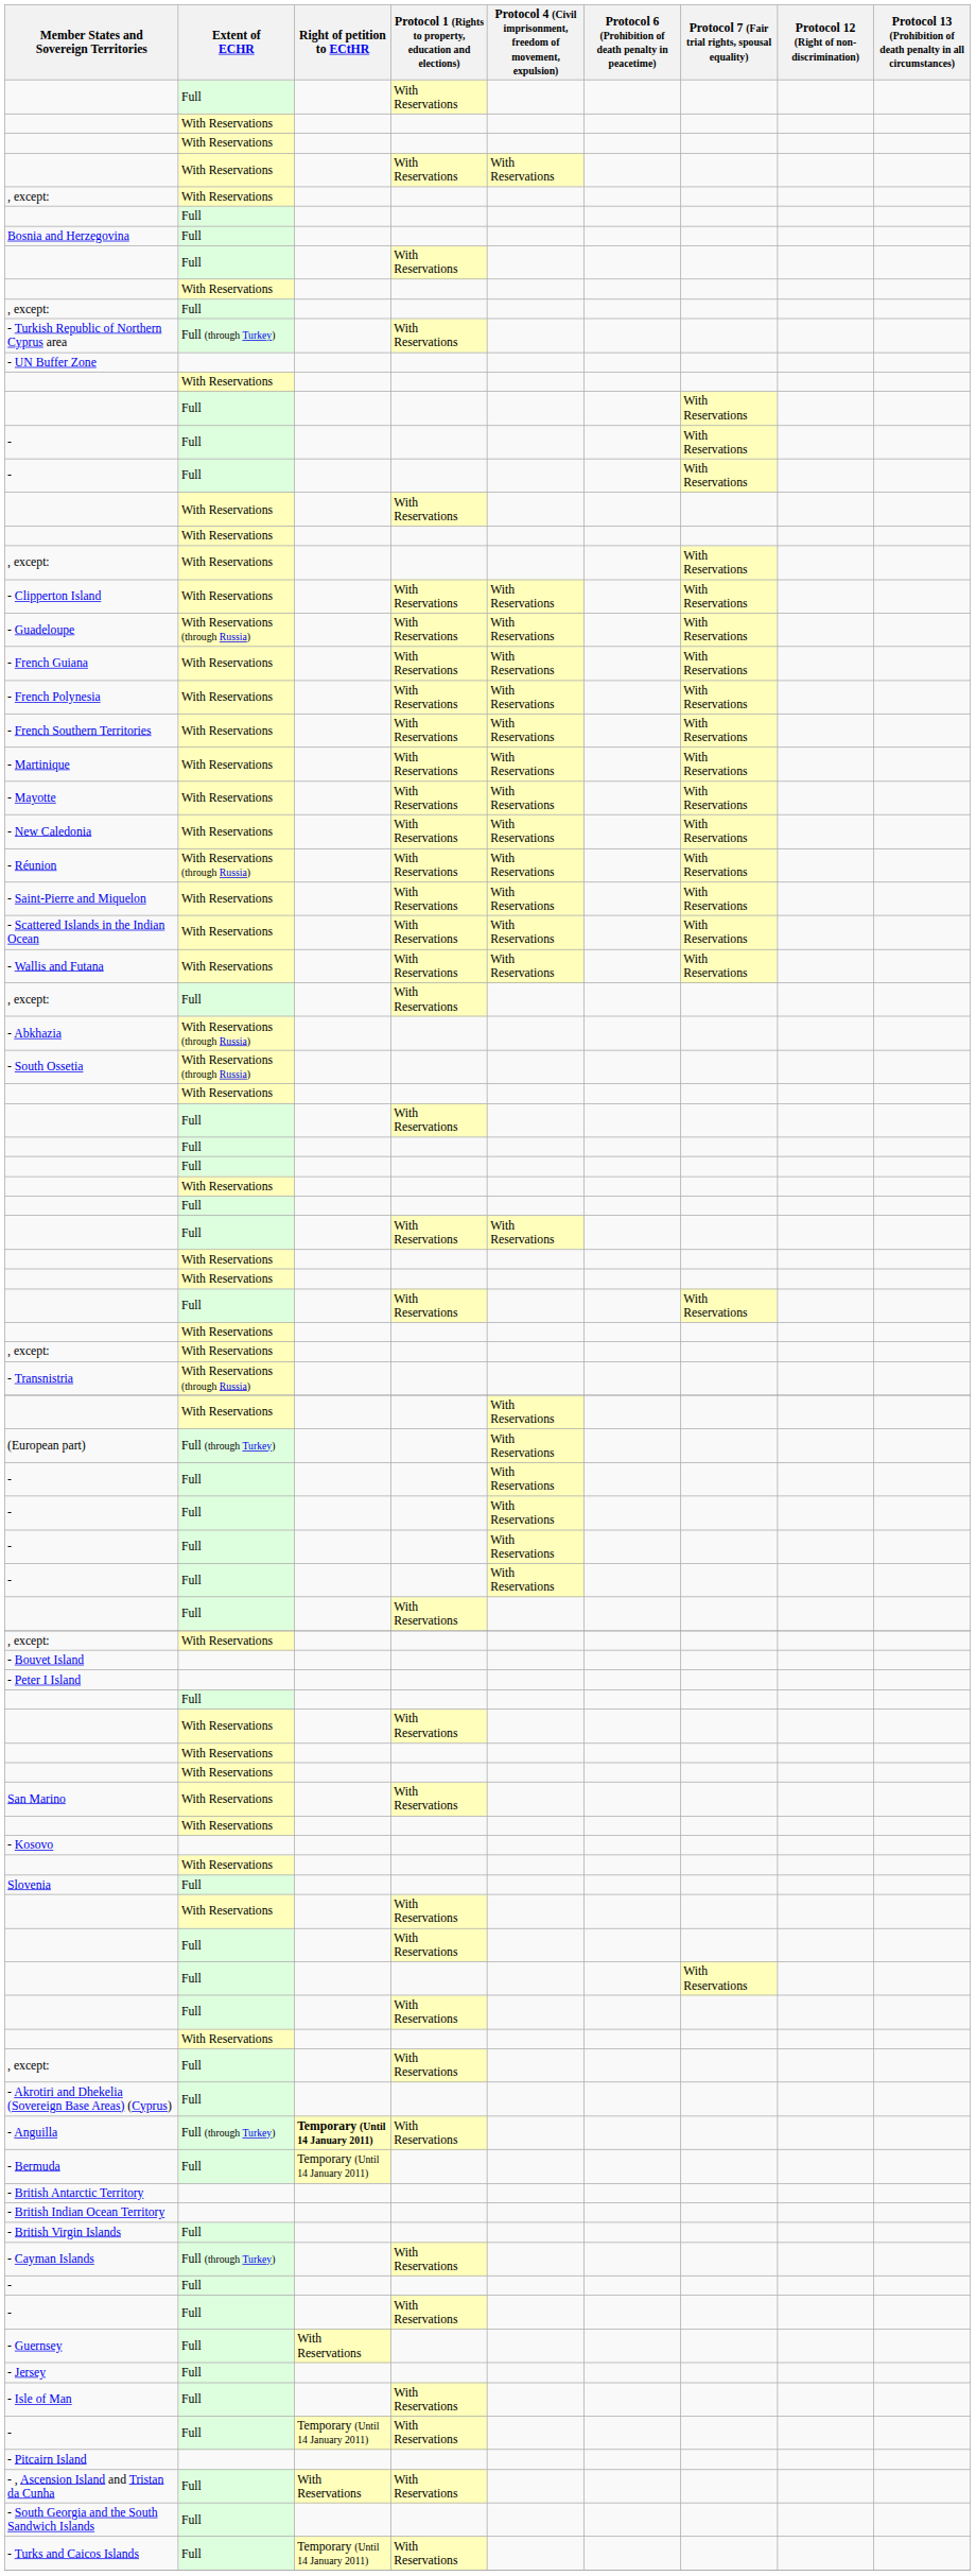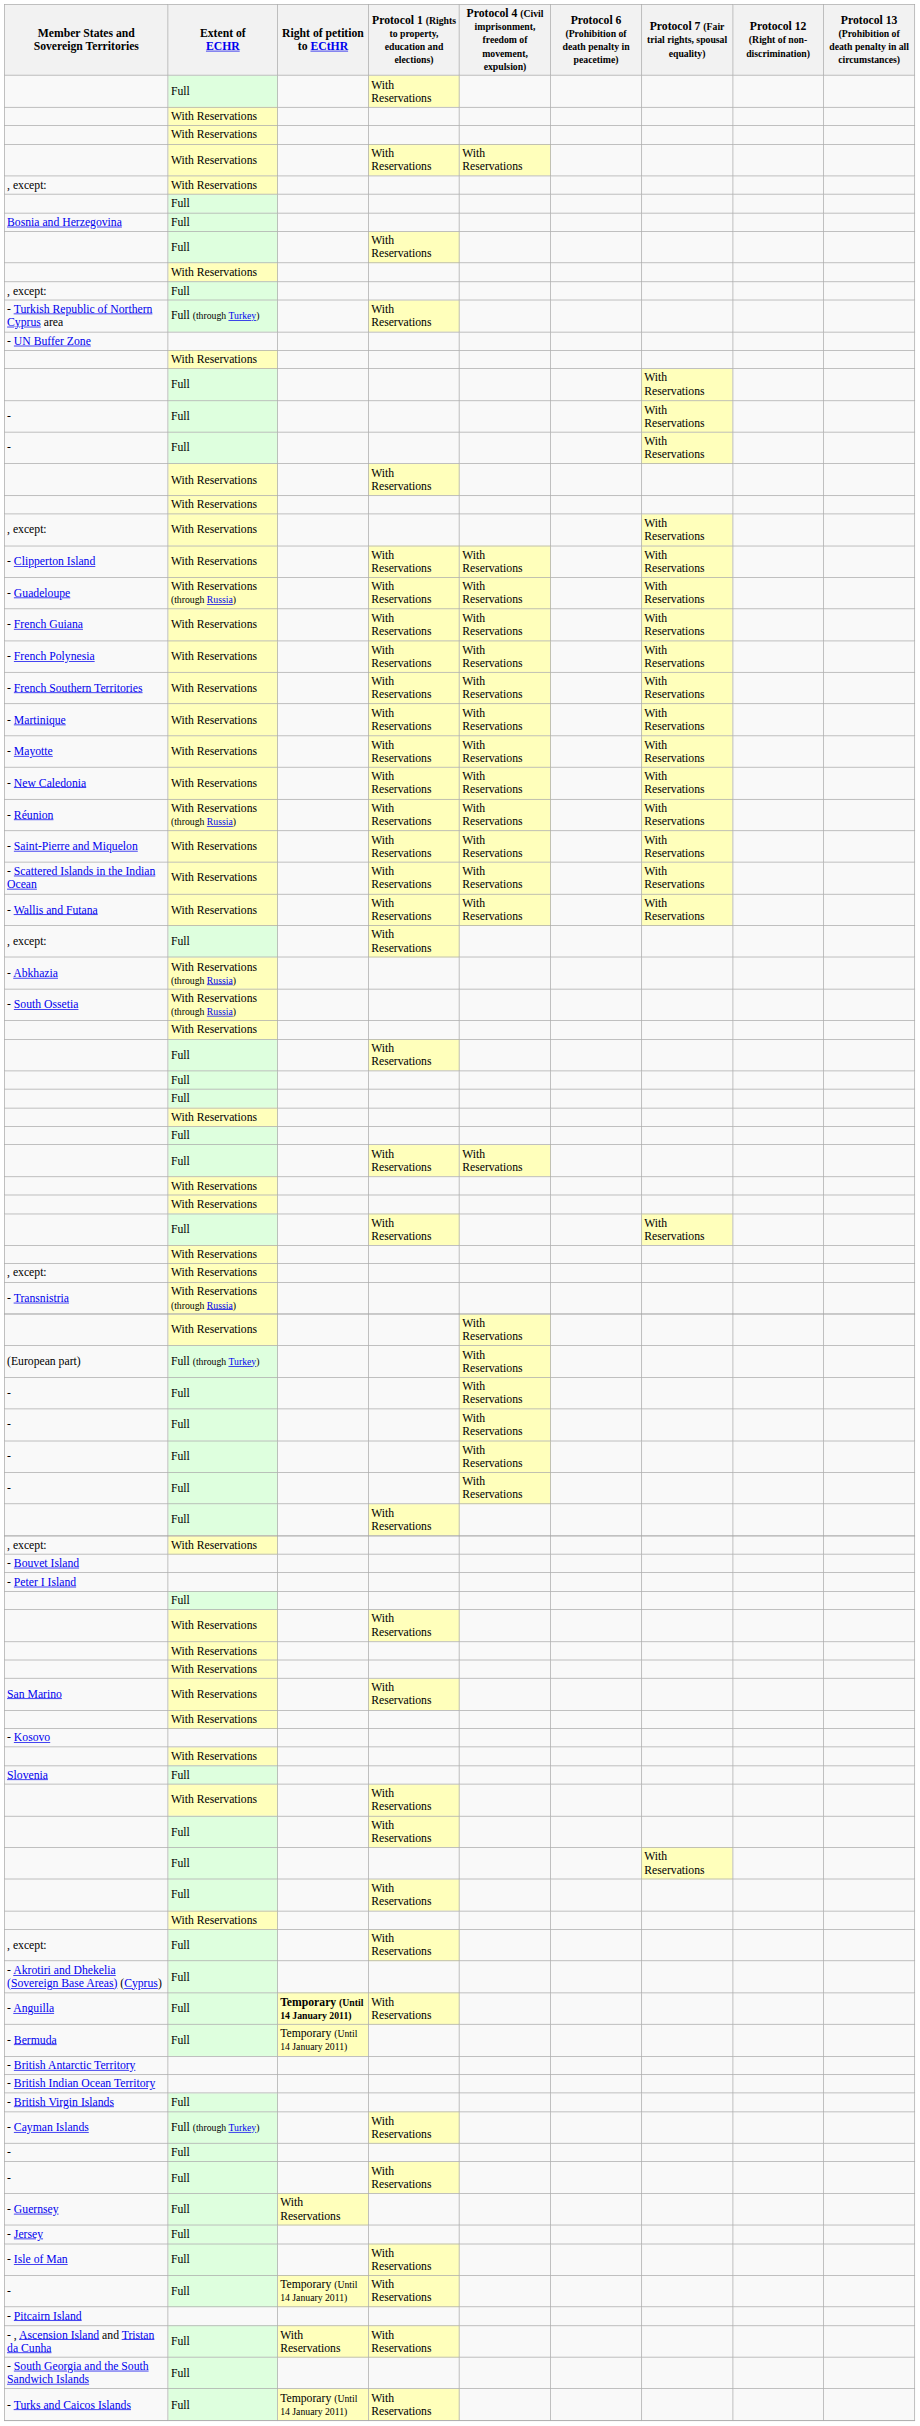- Anguilla | Extent of ECHR: Full (through Turkey) -> Full
